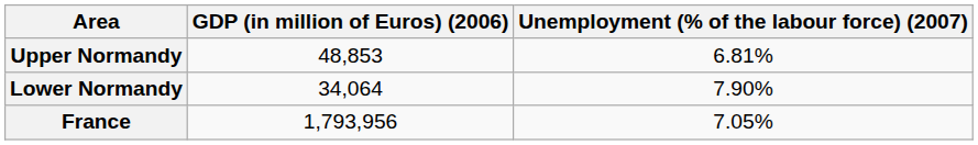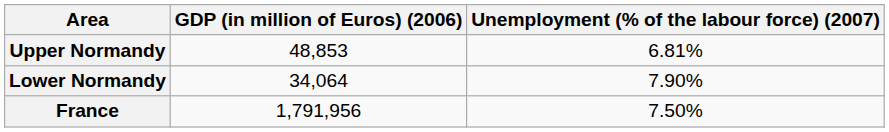France | GDP (in million of Euros) (2006): 1,793,956 -> 1,791,956
France | Unemployment (% of the labour force) (2007): 7.05% -> 7.50%
